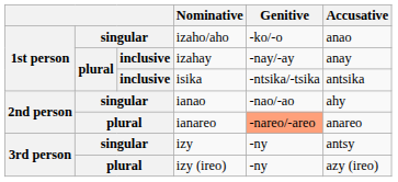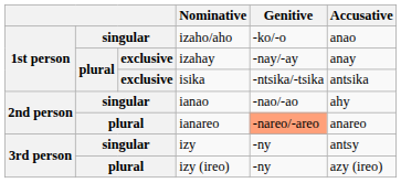izahay | column 3: inclusive -> exclusive
isika | column 3: inclusive -> exclusive
